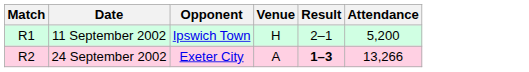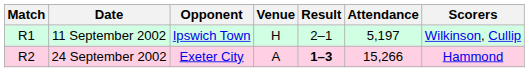+ column: Scorers | Wilkinson, Cullip | Hammond
11 September 2002 | Attendance: 5,200 -> 5,197
24 September 2002 | Attendance: 13,266 -> 15,266
